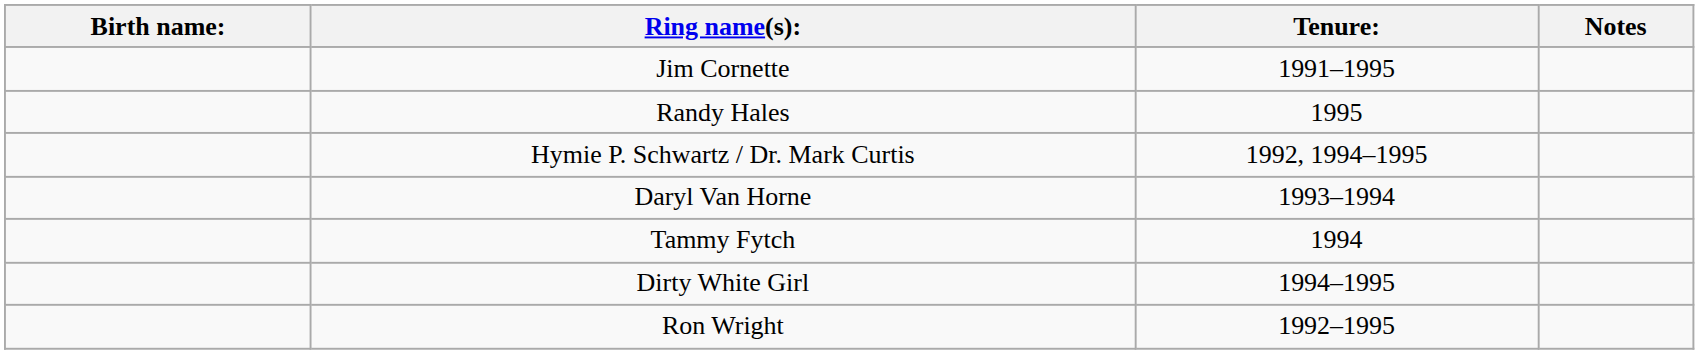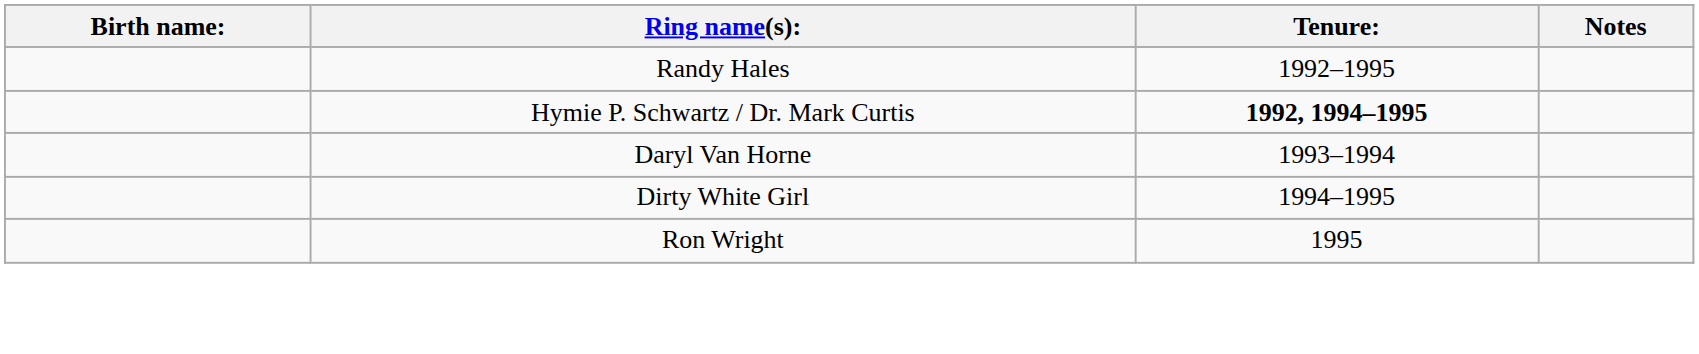- row: Jim Cornette | 1991–1995
Randy Hales | Tenure:: 1995 -> 1992–1995
Hymie P. Schwartz / Dr. Mark Curtis | Tenure:: normal -> bold
- row: Tammy Fytch | 1994
Ron Wright | Tenure:: 1992–1995 -> 1995
